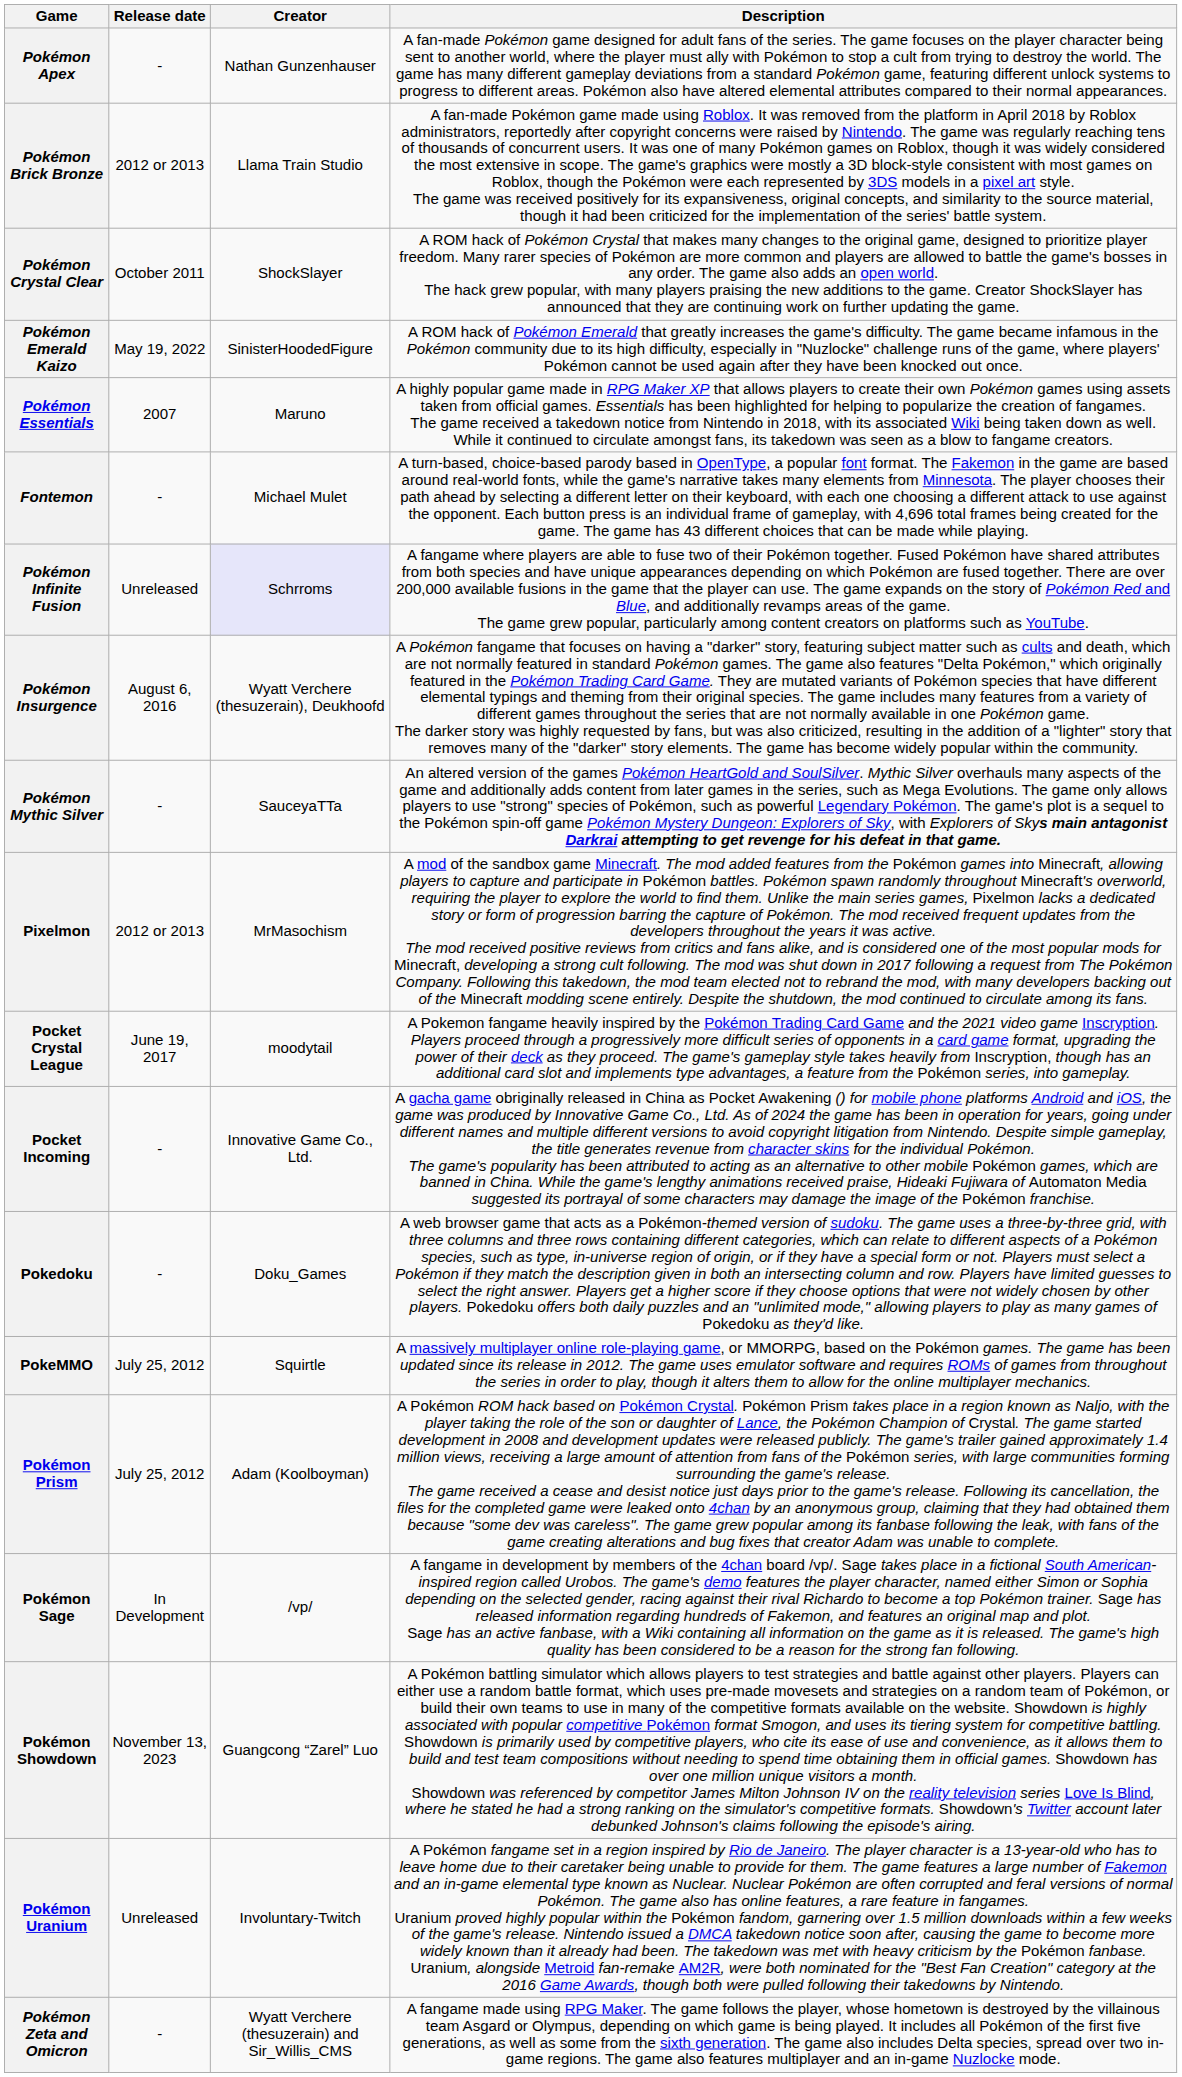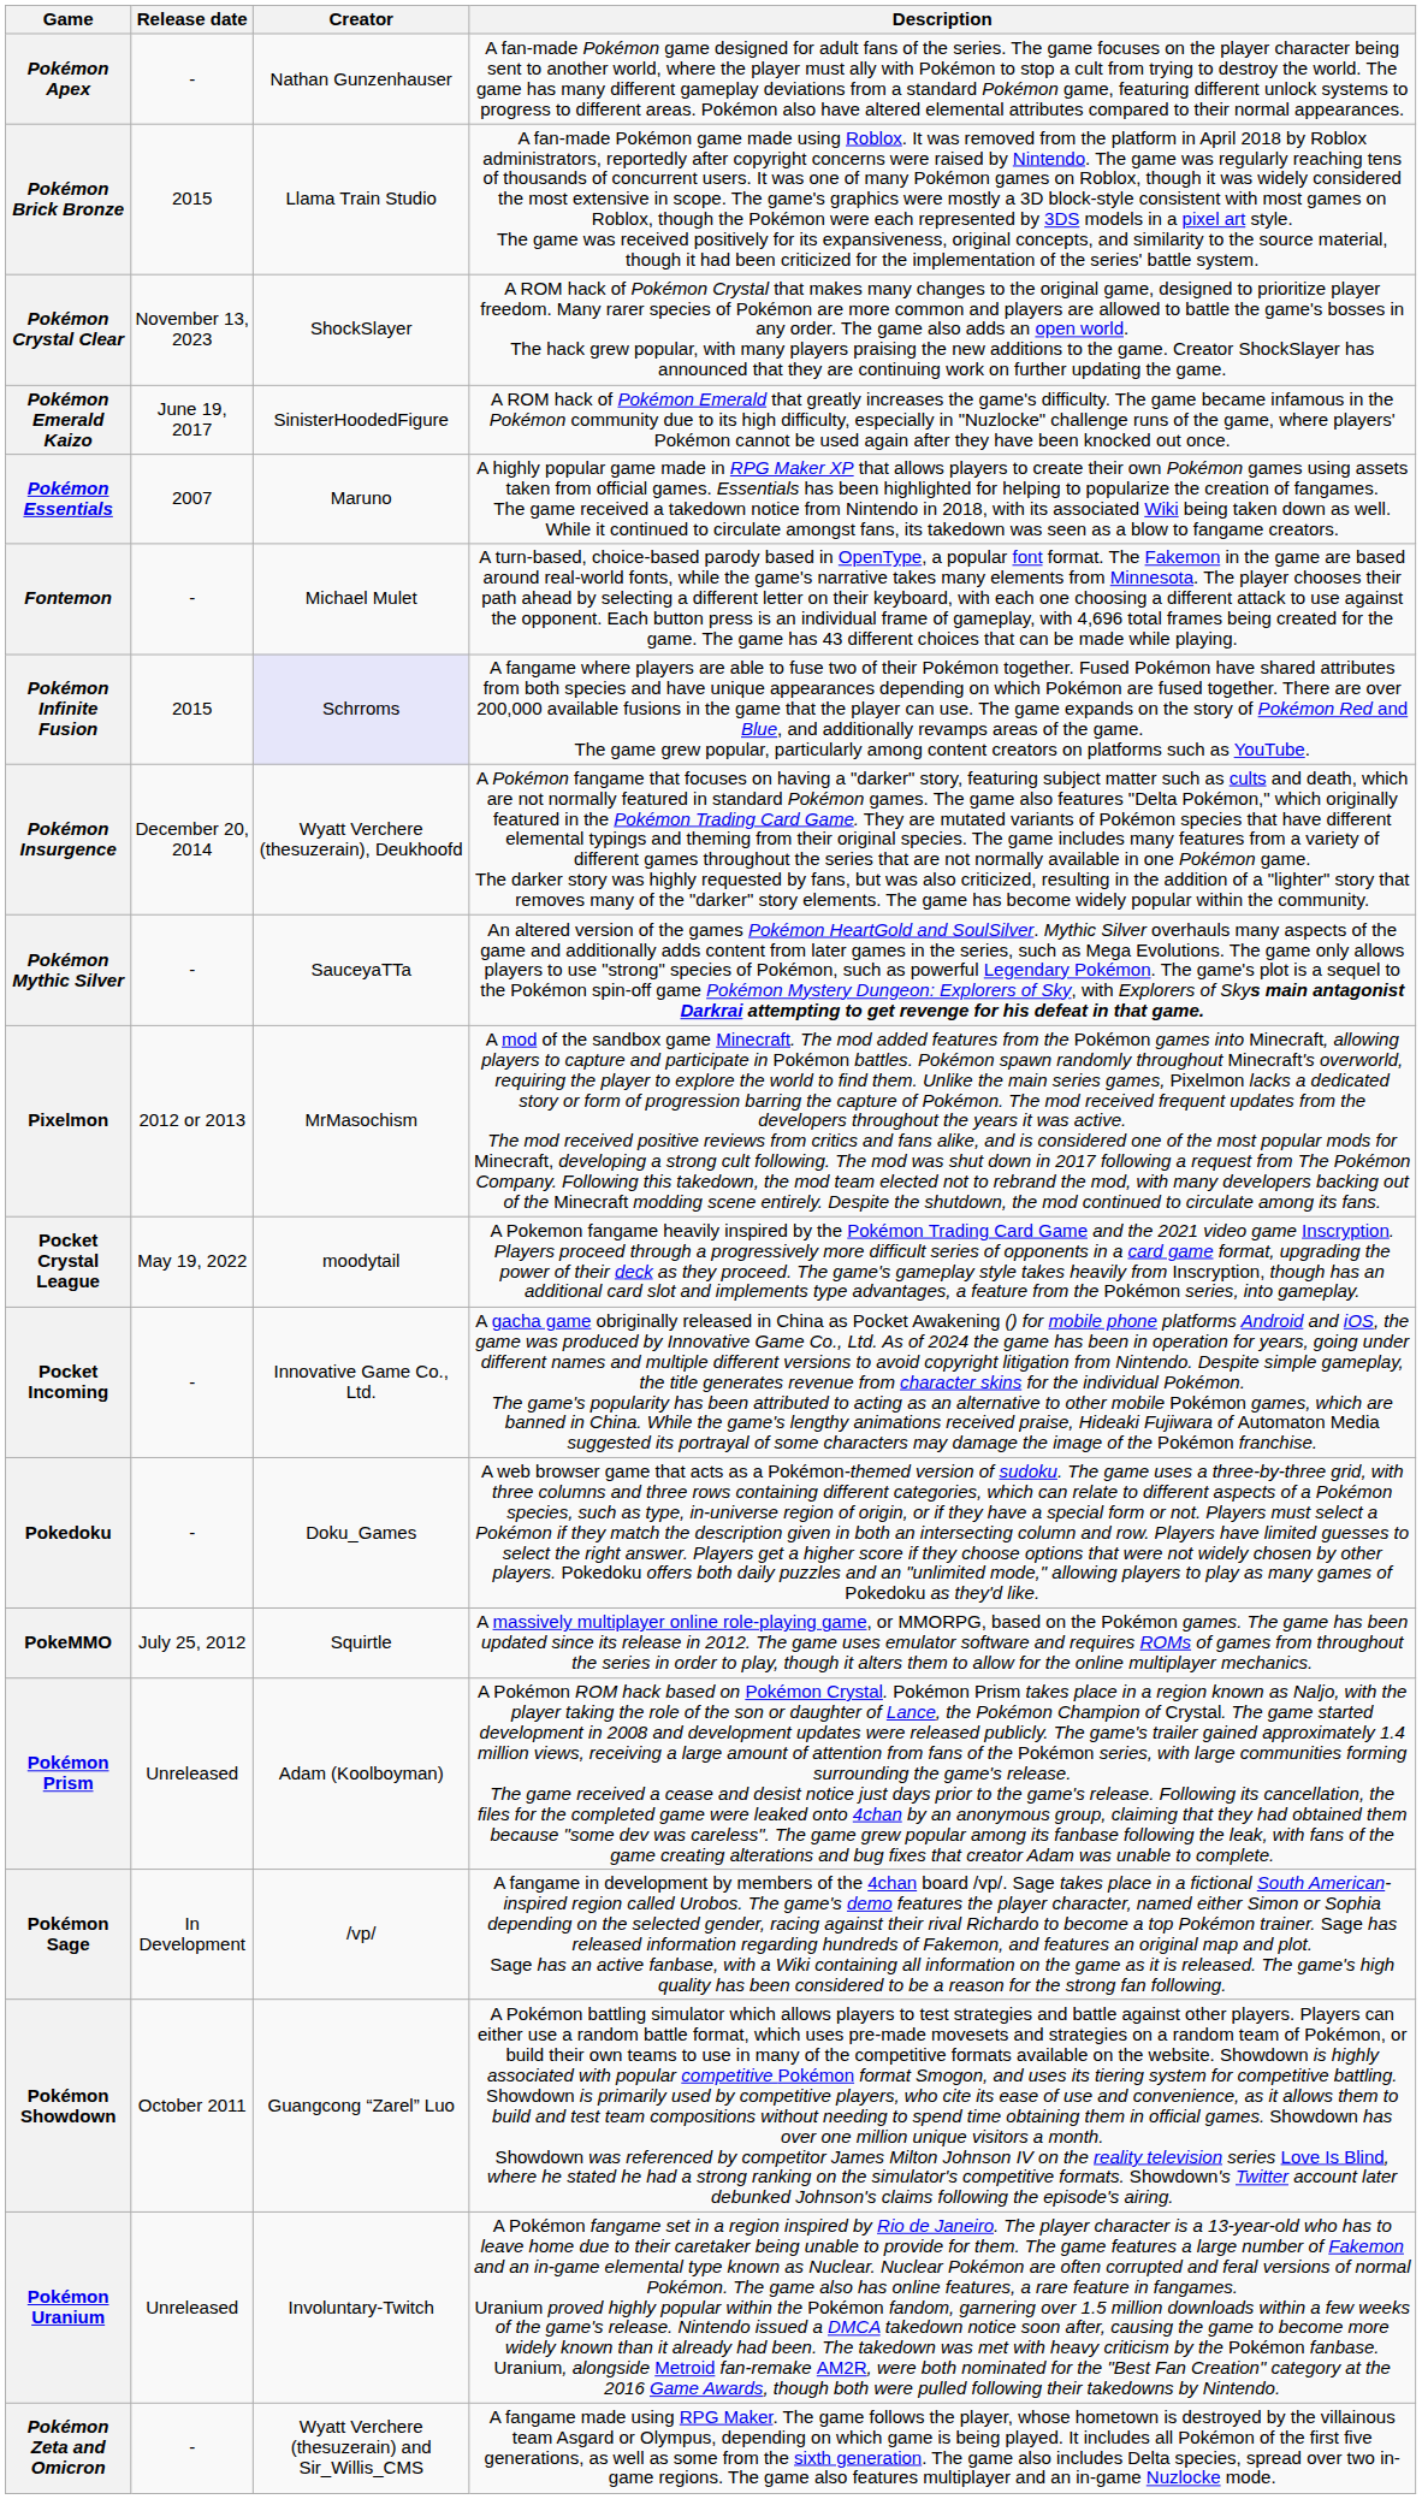Pokémon Brick Bronze | Release date: 2012 or 2013 -> 2015
Pokémon Crystal Clear | Release date: October 2011 -> November 13, 2023
Pokémon Emerald Kaizo | Release date: May 19, 2022 -> June 19, 2017
Pokémon Infinite Fusion | Release date: Unreleased -> 2015
Pokémon Insurgence | Release date: August 6, 2016 -> December 20, 2014
Pocket Crystal League | Release date: June 19, 2017 -> May 19, 2022
Pokémon Prism | Release date: July 25, 2012 -> Unreleased
Pokémon Showdown | Release date: November 13, 2023 -> October 2011
